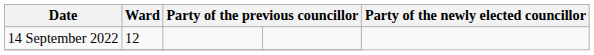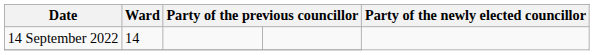14 September 2022 | Ward: 12 -> 14
